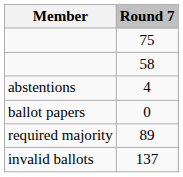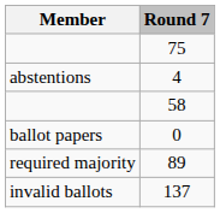rows swapped: 58 <-> 4
